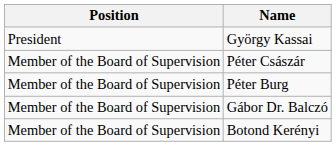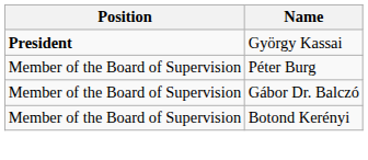György Kassai | Position: normal -> bold
- row: Member of the Board of Supervision | Péter Császár
